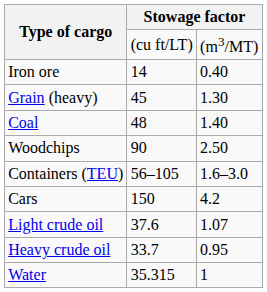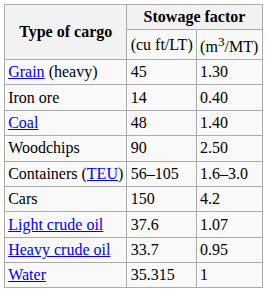rows swapped: Iron ore <-> Grain (heavy)
